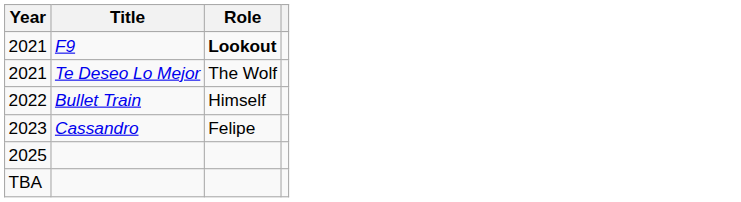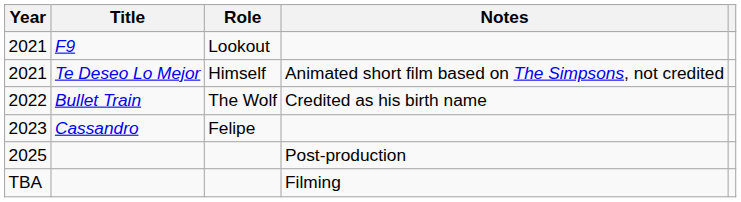+ column: Notes | Animated short film based on The Simpsons, not credited | Credited as his birth name | Post-production | Filming
2021 / F9 | Role: bold -> normal
2021 / Te Deseo Lo Mejor | Role: The Wolf -> Himself
2022 | Role: Himself -> The Wolf
